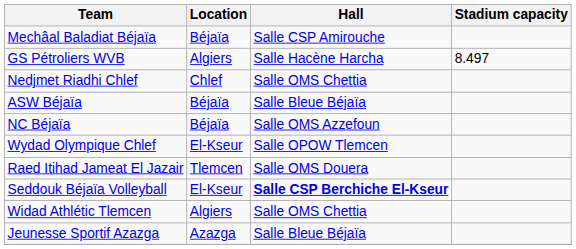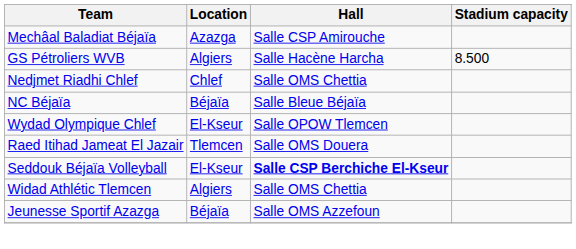Mechâal Baladiat Béjaïa | Location: Béjaïa -> Azazga
GS Pétroliers WVB | Stadium capacity: 8.497 -> 8.500
- row: ASW Béjaïa | Béjaïa | Salle Bleue Béjaïa
NC Béjaïa | Hall: Salle OMS Azzefoun -> Salle Bleue Béjaïa
Jeunesse Sportif Azazga | Location: Azazga -> Béjaïa
Jeunesse Sportif Azazga | Hall: Salle Bleue Béjaïa -> Salle OMS Azzefoun
